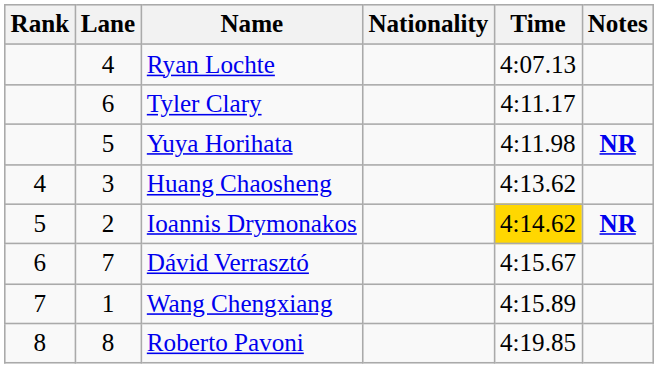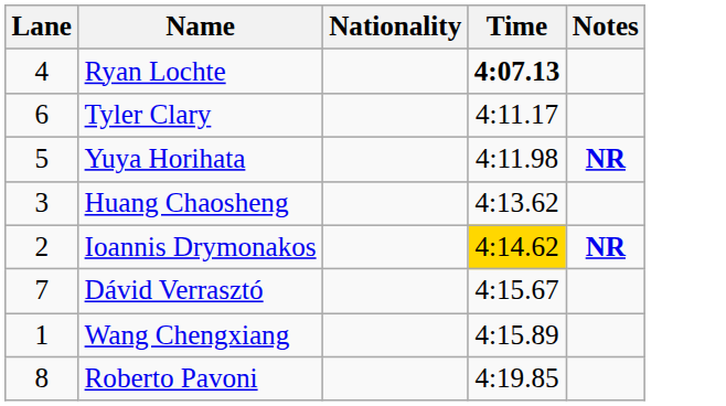- column: Rank | 4 | 5 | 6 | 7 | 8
Ryan Lochte | Time: normal -> bold
